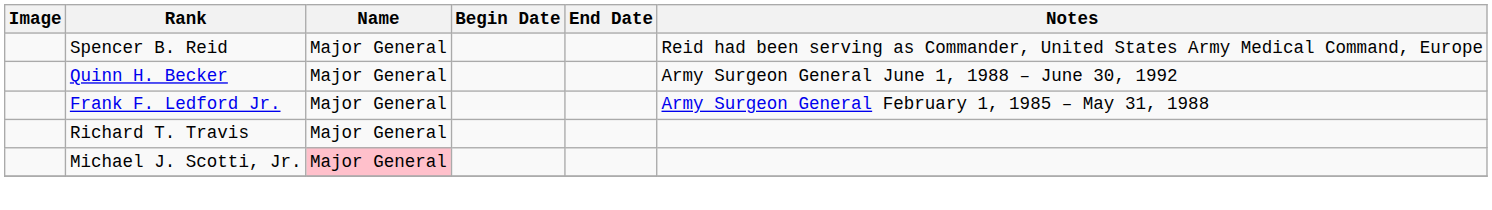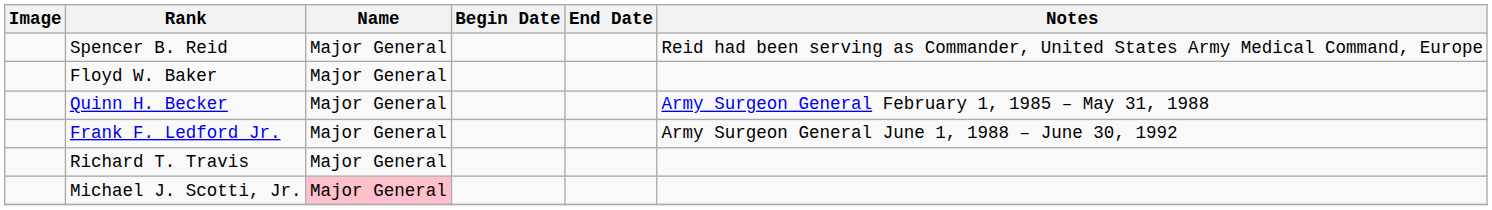+ row: Floyd W. Baker | Major General
Quinn H. Becker | Notes: Army Surgeon General June 1, 1988 – June 30, 1992 -> Army Surgeon General February 1, 1985 – May 31, 1988
Frank F. Ledford Jr. | Notes: Army Surgeon General February 1, 1985 – May 31, 1988 -> Army Surgeon General June 1, 1988 – June 30, 1992
